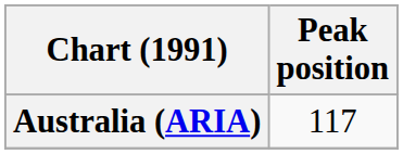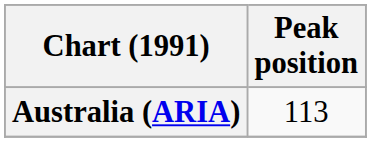Australia (ARIA) | Peak position: 117 -> 113
